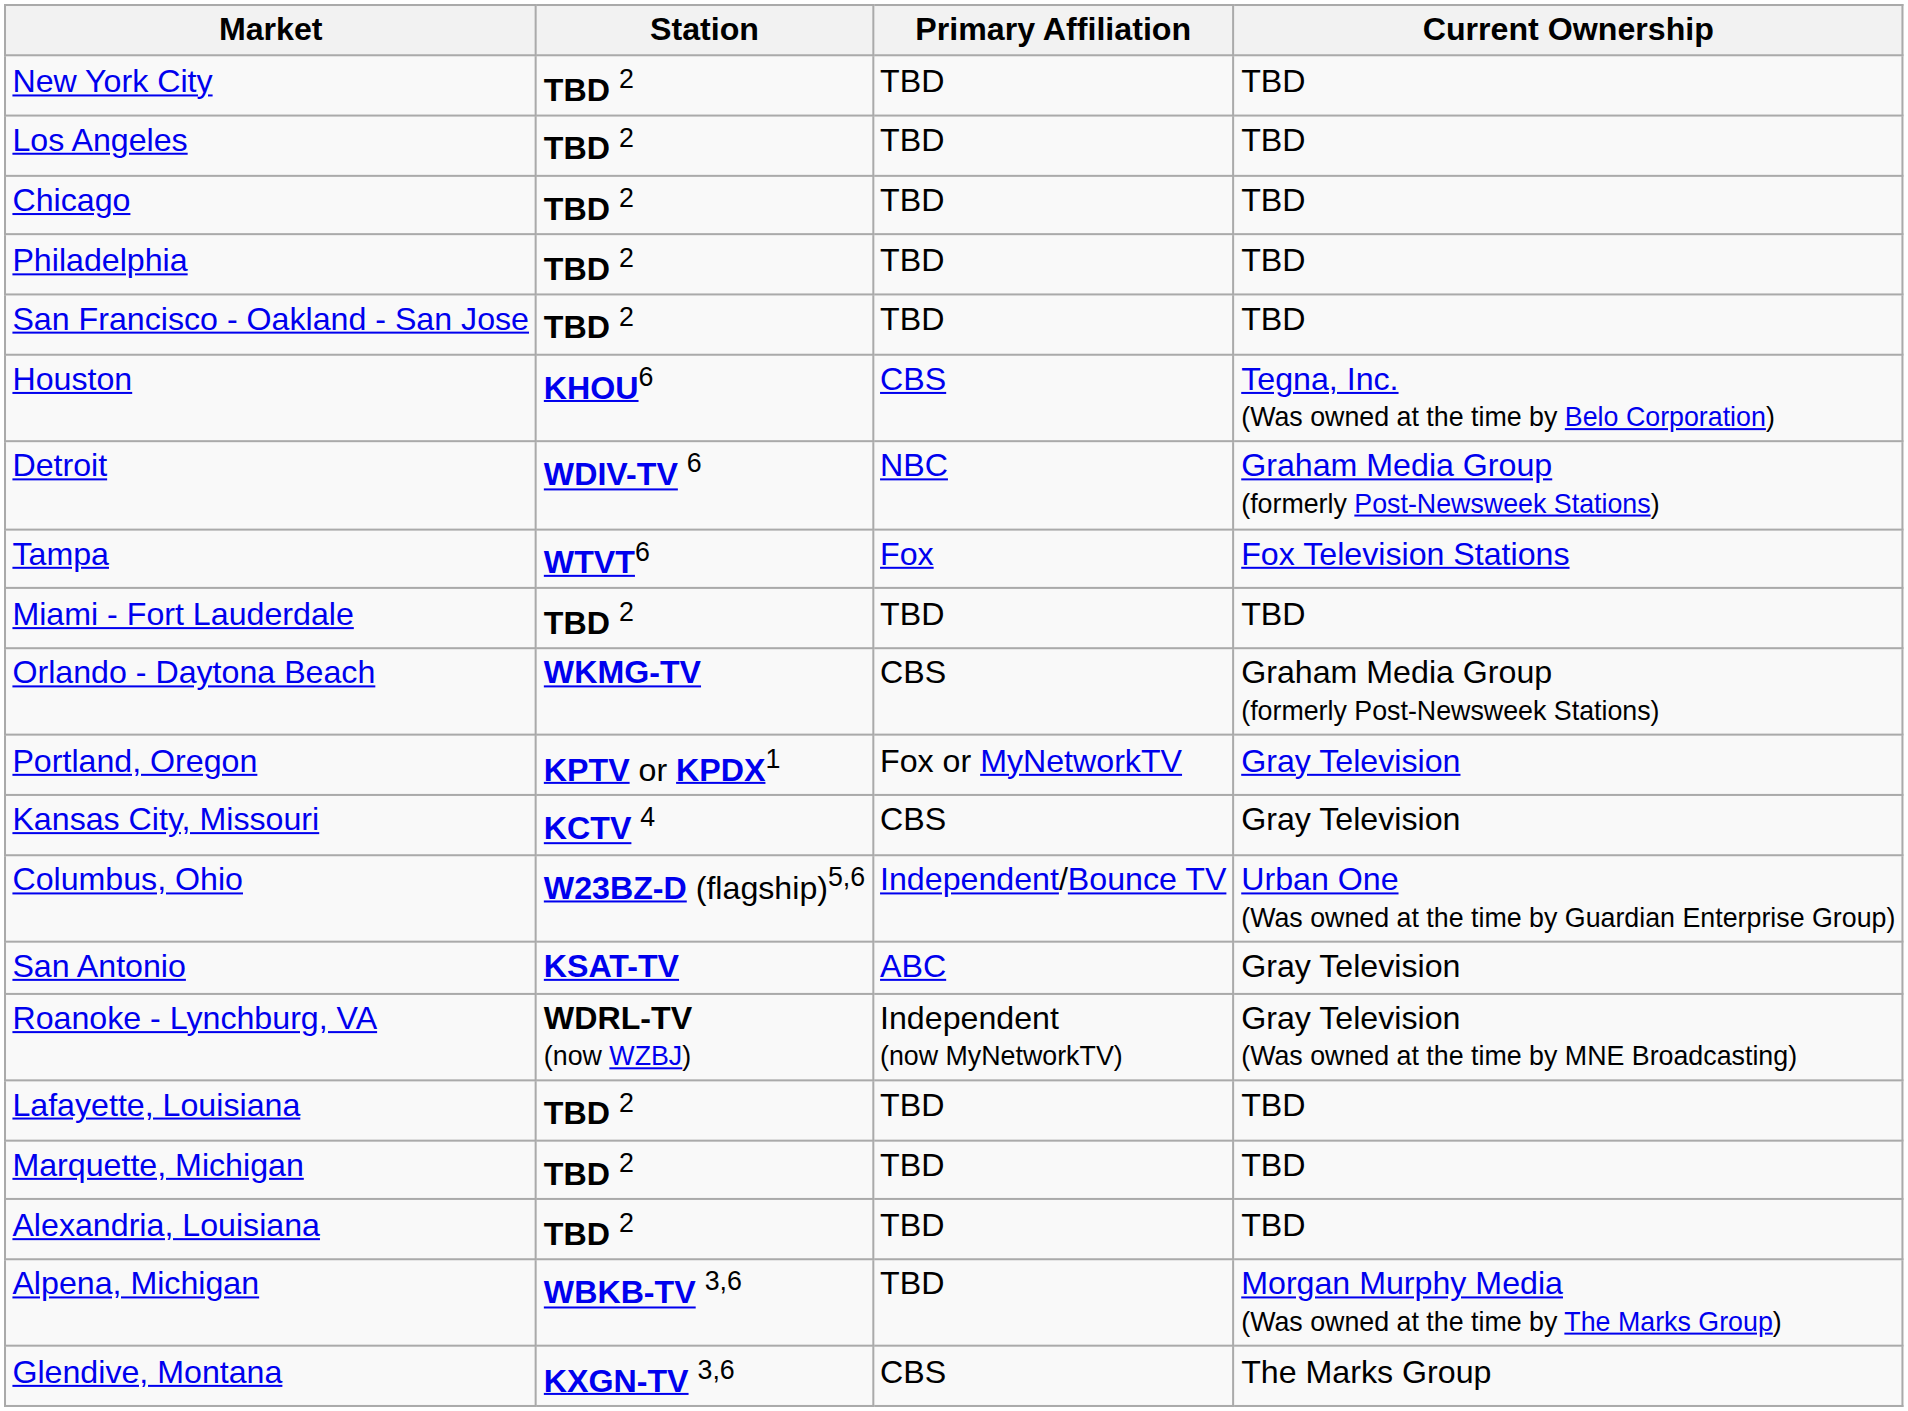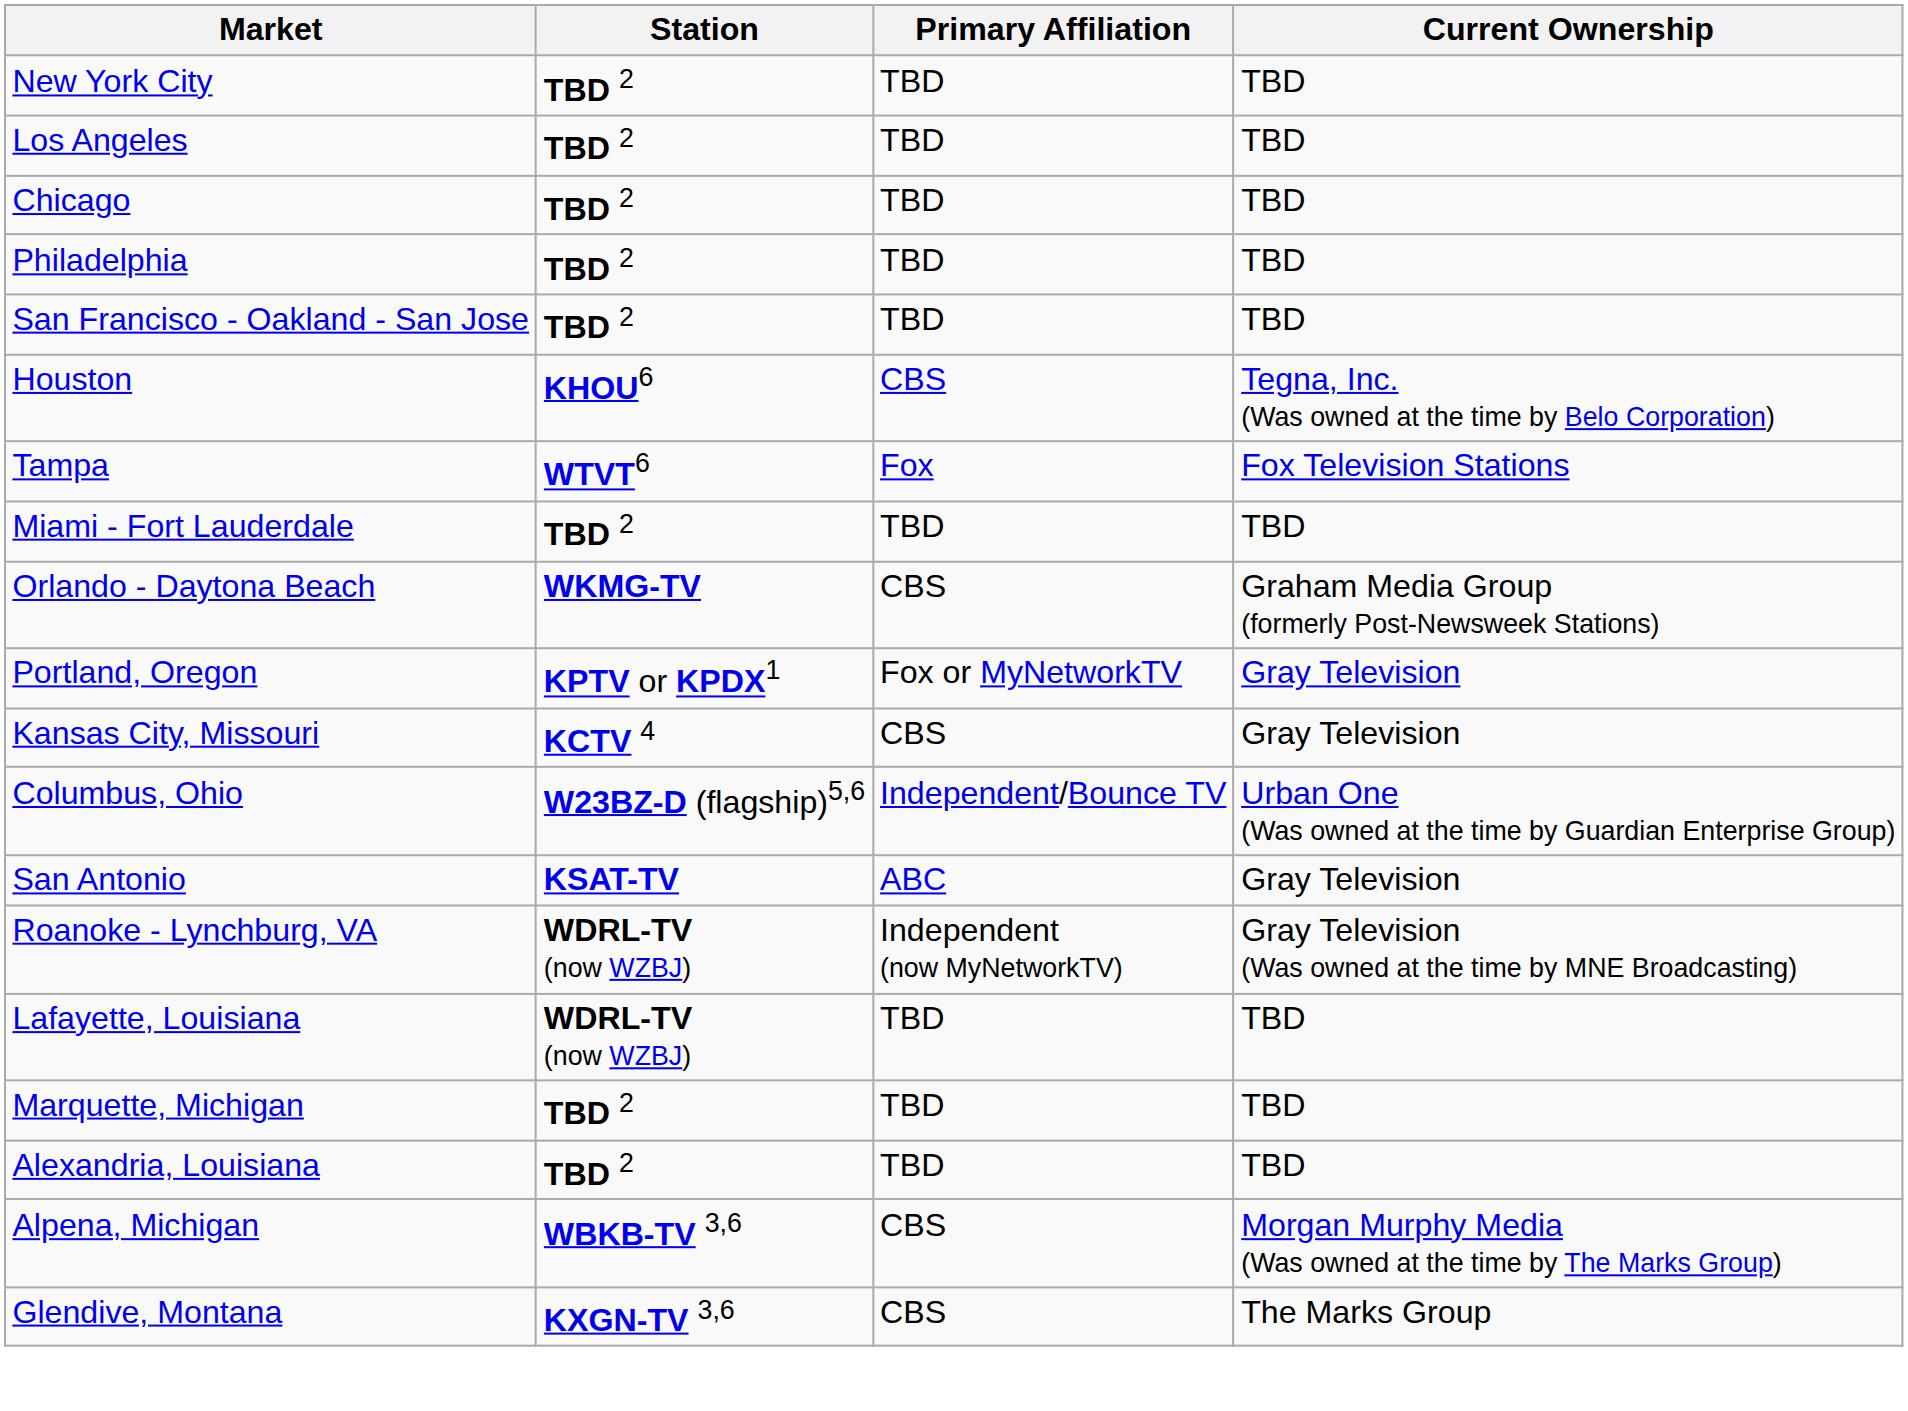- row: Detroit | WDIV-TV 6 | NBC | Graham Media Group (formerly Post-Newsweek Stations)
Lafayette, Louisiana | Station: TBD 2 -> WDRL-TV (now WZBJ)
Alpena, Michigan | Primary Affiliation: TBD -> CBS
